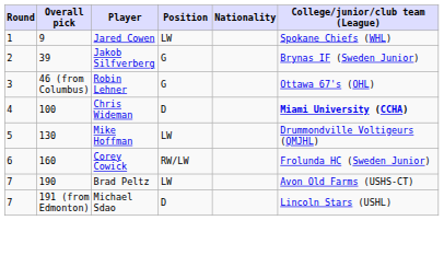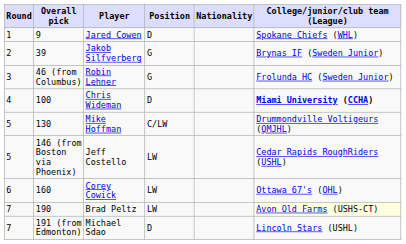Jared Cowen | Position: LW -> D
Robin Lehner | College/junior/club team (League): Ottawa 67's (OHL) -> Frolunda HC (Sweden Junior)
Mike Hoffman | Position: LW -> C/LW
+ row: 5 | 146 (from Boston via Phoenix) | Jeff Costello | LW | Cedar Rapids RoughRiders (USHL)
Corey Cowick | Position: RW/LW -> LW
Corey Cowick | College/junior/club team (League): Frolunda HC (Sweden Junior) -> Ottawa 67's (OHL)
Brad Peltz | College/junior/club team (League): no background -> lightyellow background
